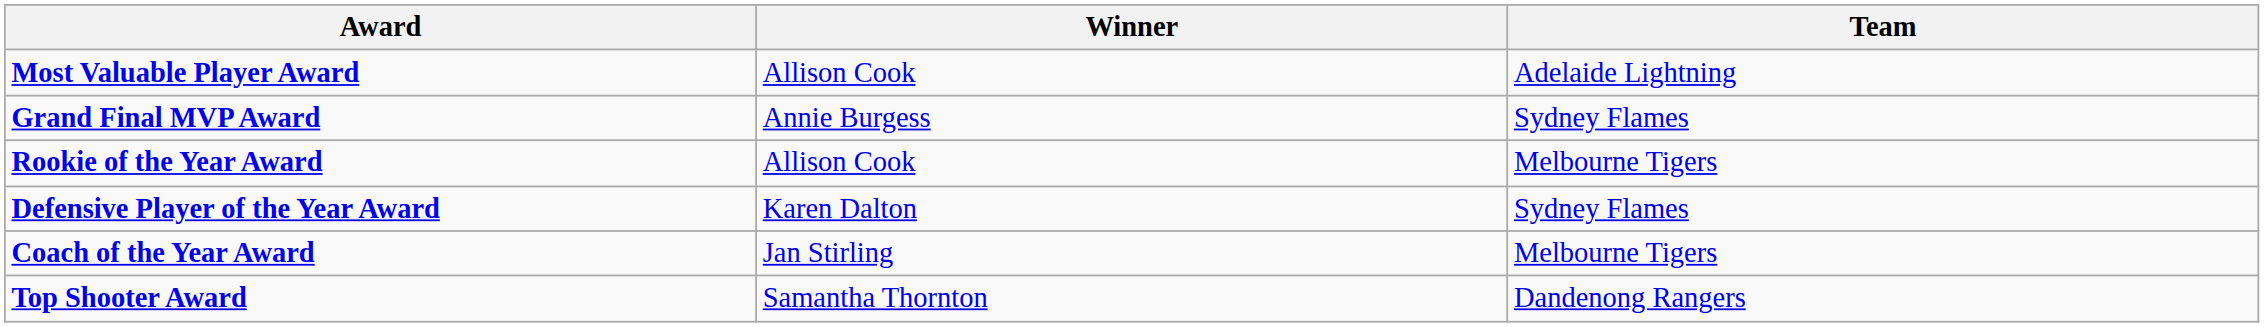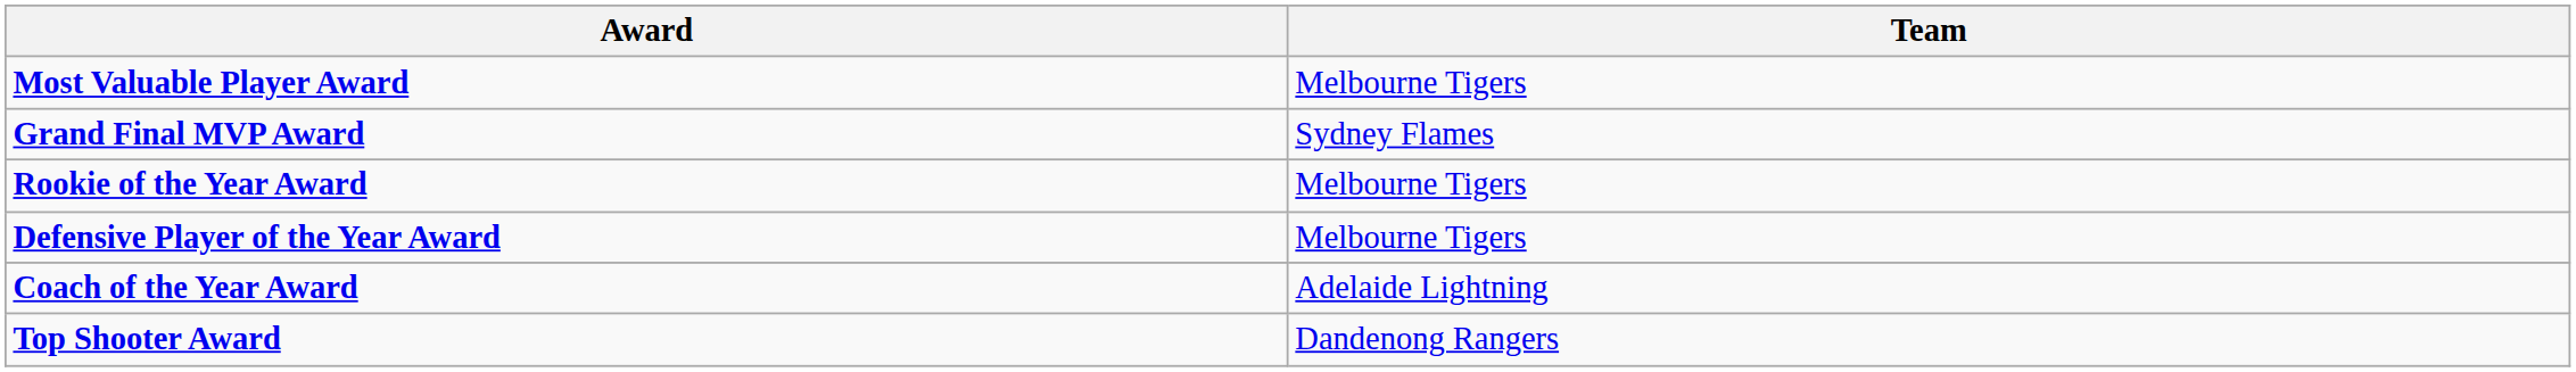- column: Winner | Allison Cook | Annie Burgess | Allison Cook | Karen Dalton | Jan Stirling | Samantha Thornton
Most Valuable Player Award | Team: Adelaide Lightning -> Melbourne Tigers
Defensive Player of the Year Award | Team: Sydney Flames -> Melbourne Tigers
Coach of the Year Award | Team: Melbourne Tigers -> Adelaide Lightning
